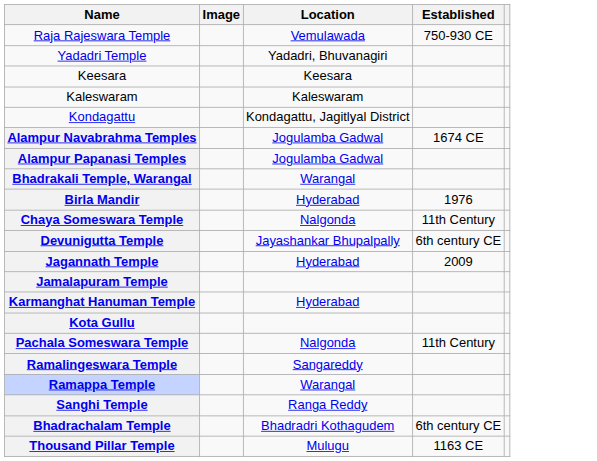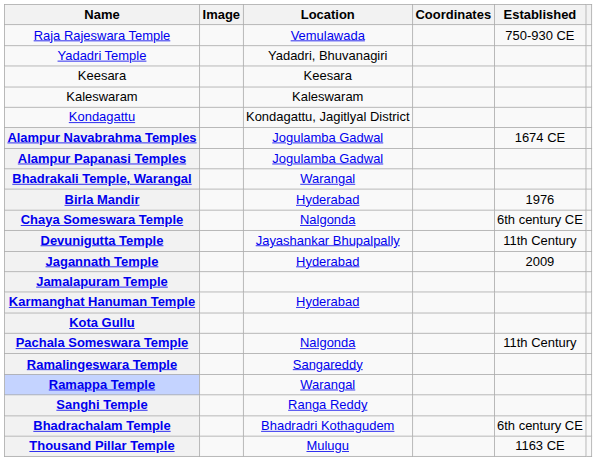+ column: Coordinates
Chaya Someswara Temple | Established: 11th Century -> 6th century CE
Devunigutta Temple | Established: 6th century CE -> 11th Century
